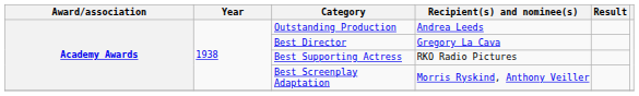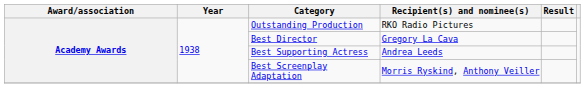Outstanding Production | Recipient(s) and nominee(s): Andrea Leeds -> RKO Radio Pictures
Best Supporting Actress | Recipient(s) and nominee(s): RKO Radio Pictures -> Andrea Leeds
